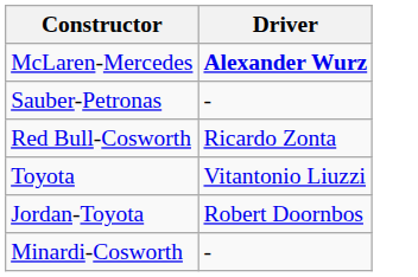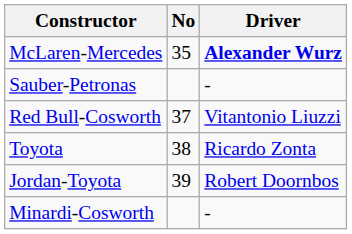+ column: No | 35 | 37 | 38 | 39
Red Bull-Cosworth | Driver: Ricardo Zonta -> Vitantonio Liuzzi
Toyota | Driver: Vitantonio Liuzzi -> Ricardo Zonta
